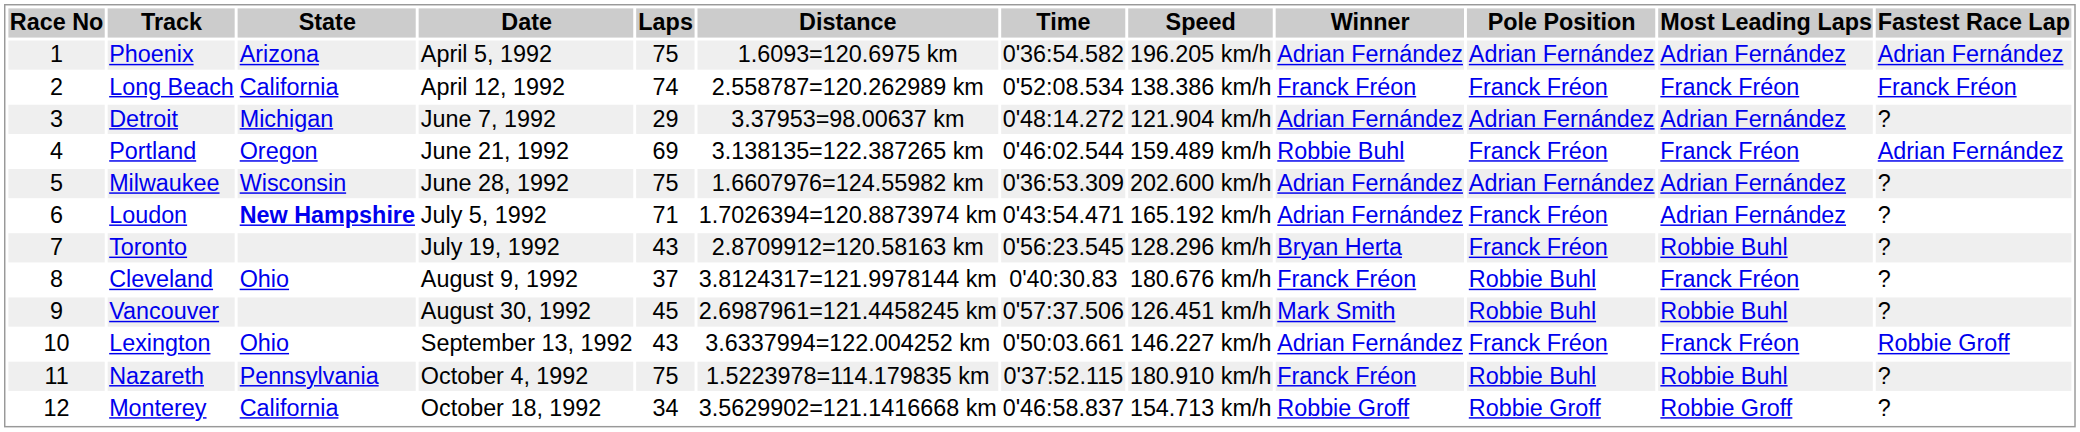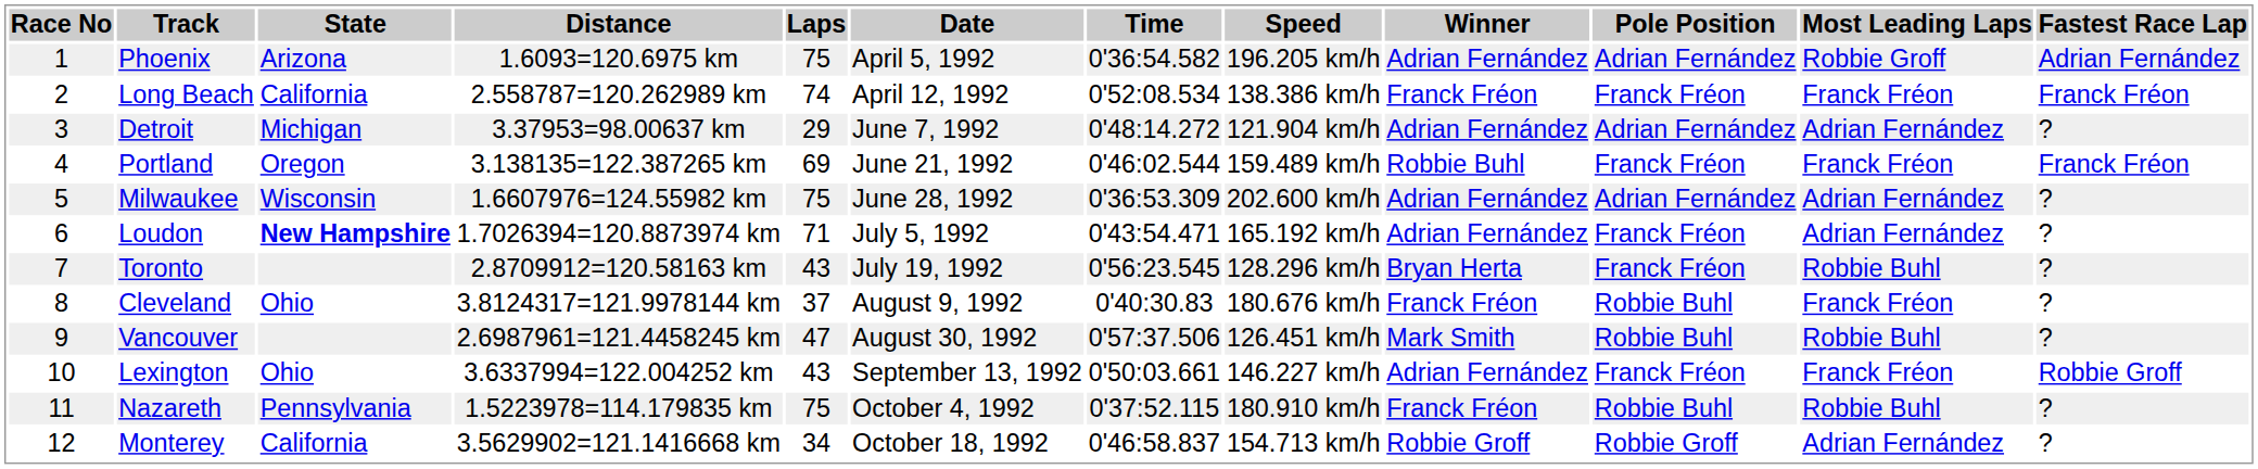columns swapped: Date <-> Distance
Phoenix | Most Leading Laps: Adrian Fernández -> Robbie Groff
Portland | Fastest Race Lap: Adrian Fernández -> Franck Fréon
Vancouver | Laps: 45 -> 47
Monterey | Most Leading Laps: Robbie Groff -> Adrian Fernández
